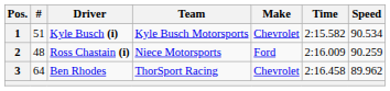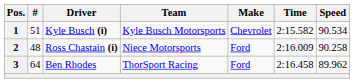2 | Speed: 90.259 -> 90.258
3 | Make: Chevrolet -> Ford
